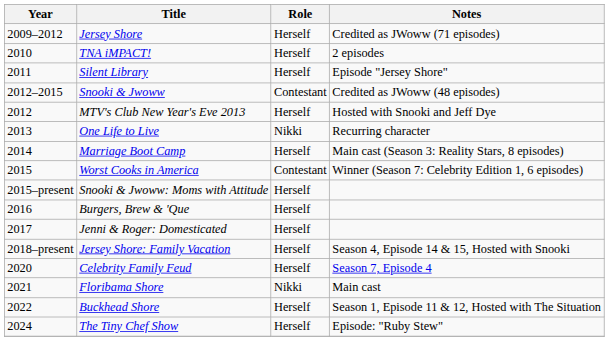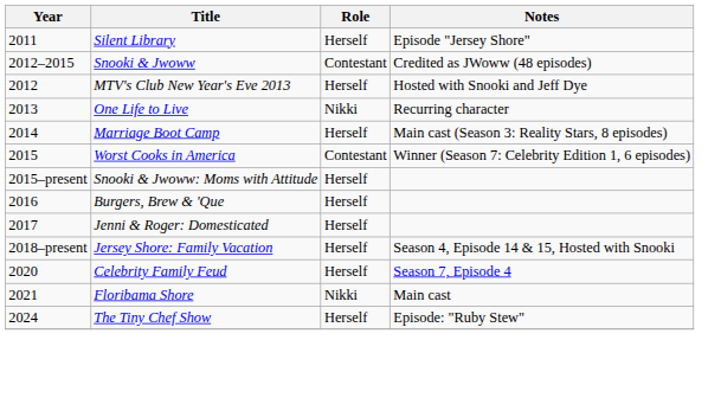- row: 2009–2012 | Jersey Shore | Herself | Credited as JWoww (71 episodes)
- row: 2010 | TNA iMPACT! | Herself | 2 episodes
- row: 2022 | Buckhead Shore | Herself | Season 1, Episode 11 & 12, Hosted with The Situation
